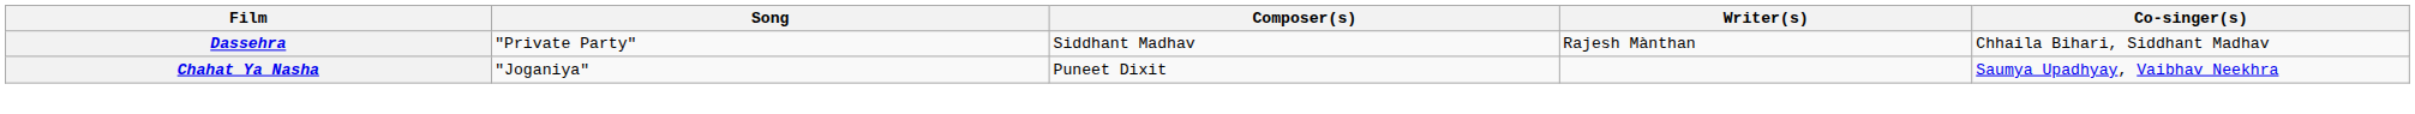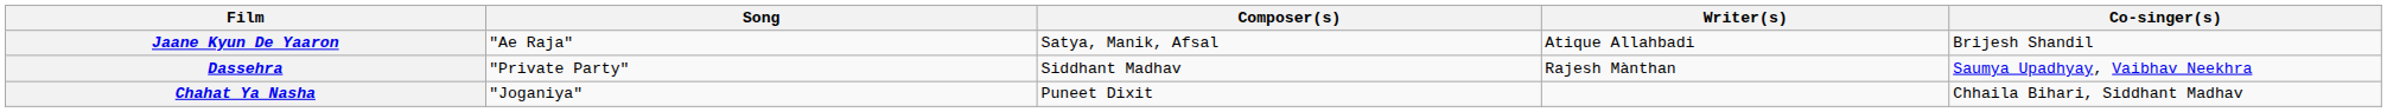+ row: Jaane Kyun De Yaaron | "Ae Raja" | Satya, Manik, Afsal | Atique Allahbadi | Brijesh Shandil
Dassehra | Co-singer(s): Chhaila Bihari, Siddhant Madhav -> Saumya Upadhyay, Vaibhav Neekhra
Chahat Ya Nasha | Co-singer(s): Saumya Upadhyay, Vaibhav Neekhra -> Chhaila Bihari, Siddhant Madhav
